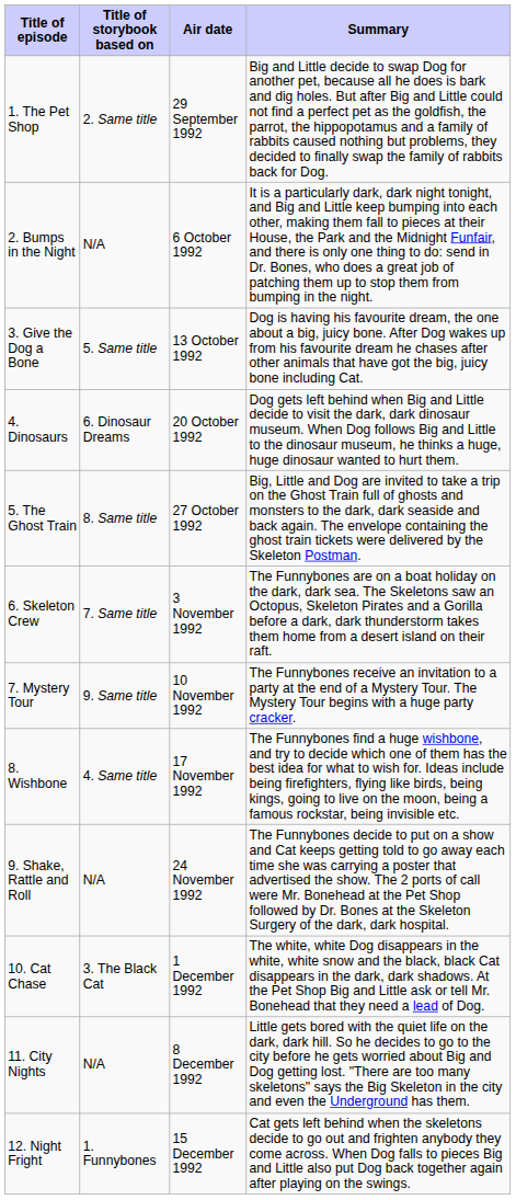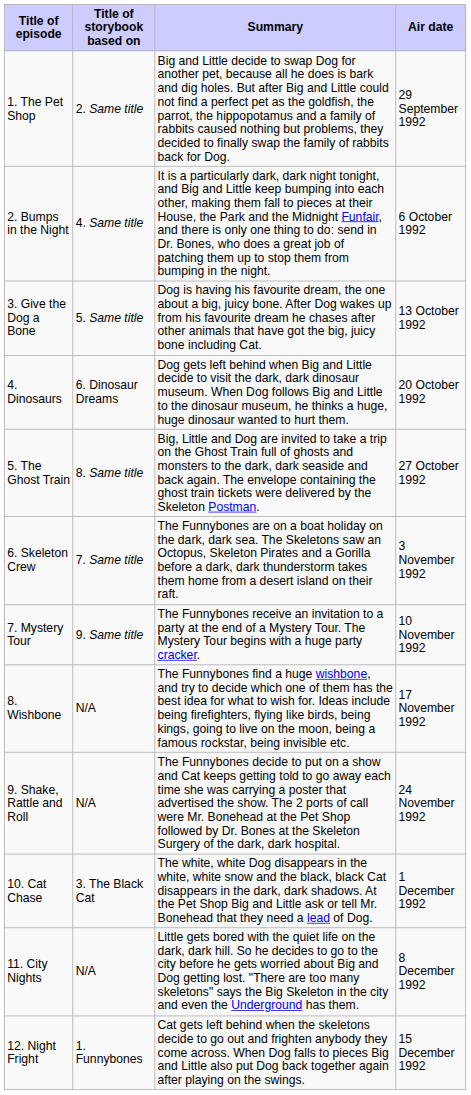columns swapped: Air date <-> Summary
2. Bumps in the Night | Title of storybook based on: N/A -> 4. Same title
8. Wishbone | Title of storybook based on: 4. Same title -> N/A
